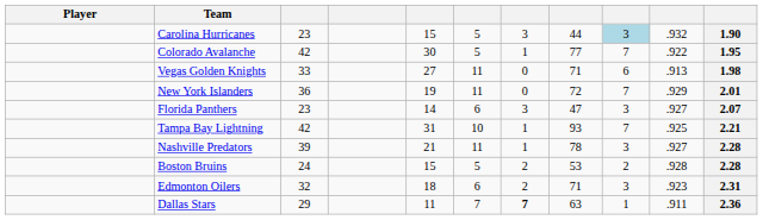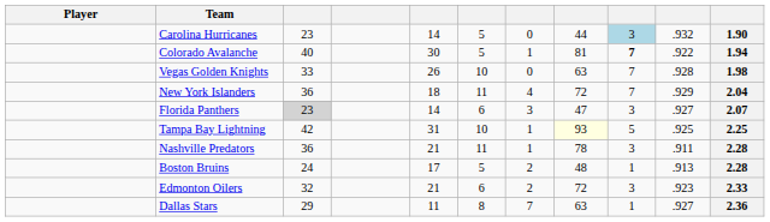Carolina Hurricanes | column 5: 15 -> 14
Carolina Hurricanes | column 7: 3 -> 0
Colorado Avalanche | column 3: 42 -> 40
Colorado Avalanche | column 8: 77 -> 81
Colorado Avalanche | column 9: normal -> bold
Colorado Avalanche | column 11: 1.95 -> 1.94
Vegas Golden Knights | column 5: 27 -> 26
Vegas Golden Knights | column 6: 11 -> 10
Vegas Golden Knights | column 8: 71 -> 63
Vegas Golden Knights | column 9: 6 -> 7
Vegas Golden Knights | column 10: .913 -> .928
New York Islanders | column 5: 19 -> 18
New York Islanders | column 7: 0 -> 4
New York Islanders | column 11: 2.01 -> 2.04
Florida Panthers | column 3: no background -> lightgrey background
Tampa Bay Lightning | column 8: no background -> lightyellow background
Tampa Bay Lightning | column 9: 7 -> 5
Tampa Bay Lightning | column 11: 2.21 -> 2.25
Nashville Predators | column 3: 39 -> 36
Nashville Predators | column 10: .927 -> .911
Boston Bruins | column 5: 15 -> 17
Boston Bruins | column 8: 53 -> 48
Boston Bruins | column 9: 2 -> 1
Boston Bruins | column 10: .928 -> .913
Edmonton Oilers | column 5: 18 -> 21
Edmonton Oilers | column 8: 71 -> 72
Edmonton Oilers | column 11: 2.31 -> 2.33
Dallas Stars | column 6: 7 -> 8
Dallas Stars | column 7: bold -> normal
Dallas Stars | column 10: .911 -> .927
